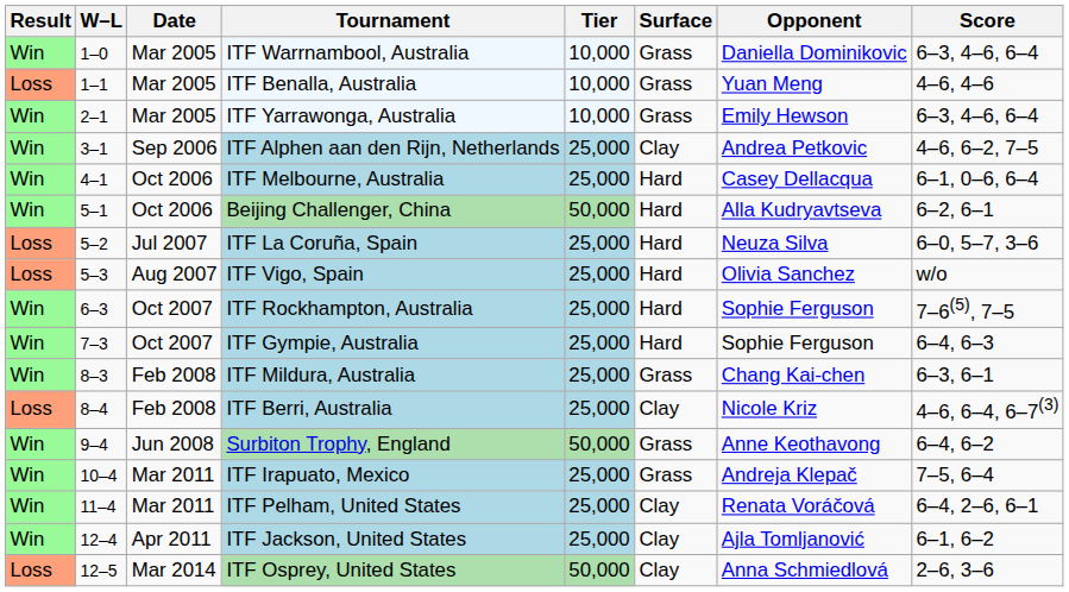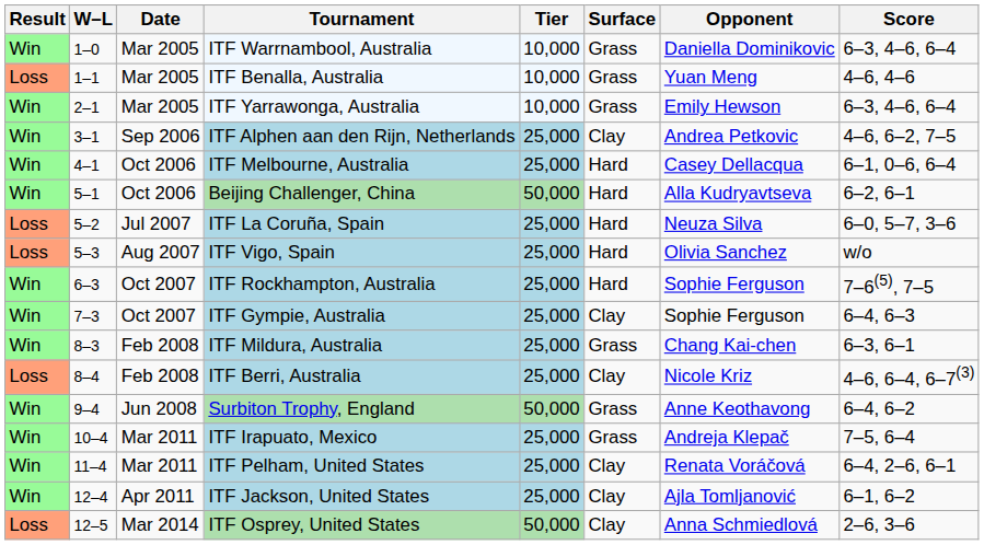ITF Gympie, Australia | Surface: Hard -> Clay
